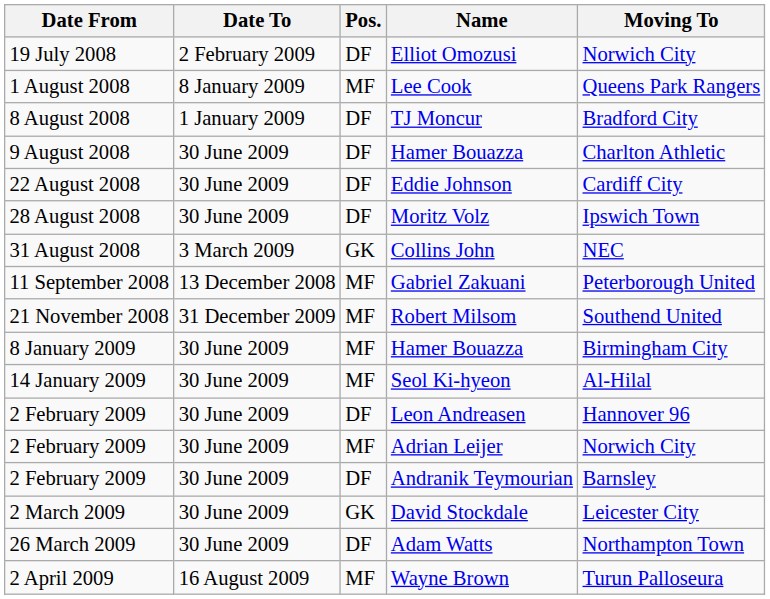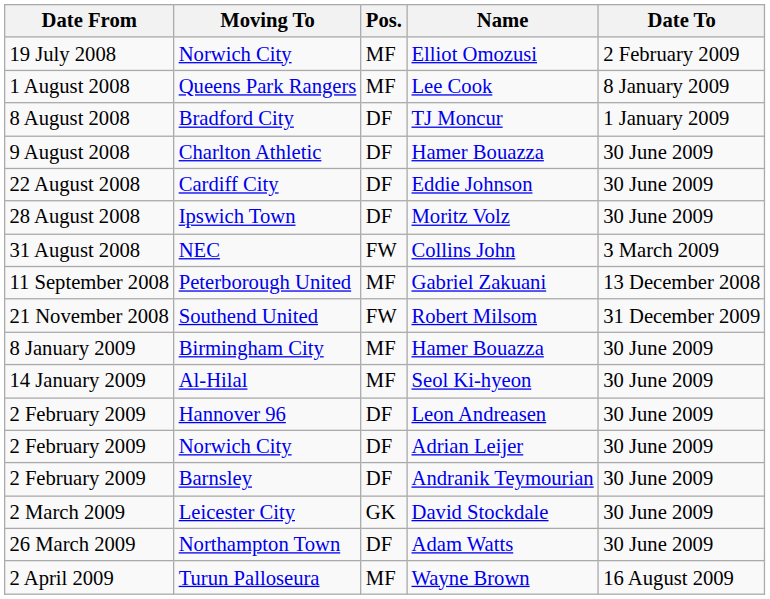columns swapped: Date To <-> Moving To
Elliot Omozusi | Pos.: DF -> MF
Collins John | Pos.: GK -> FW
Robert Milsom | Pos.: MF -> FW
Adrian Leijer | Pos.: MF -> DF
